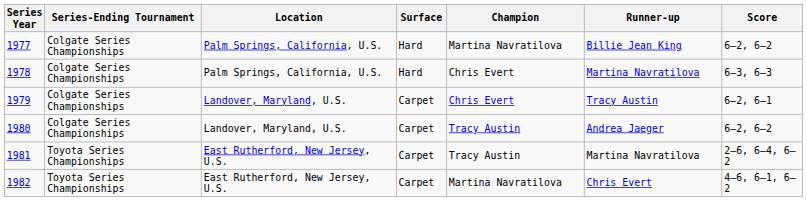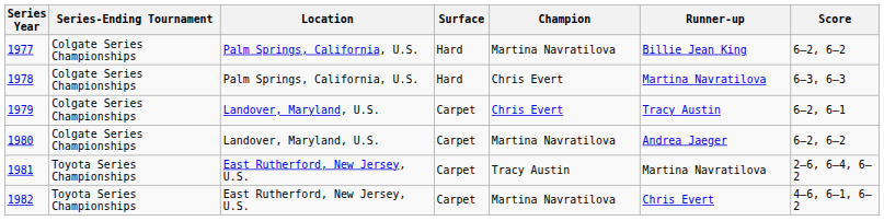1980 | Champion: Tracy Austin -> Martina Navratilova
